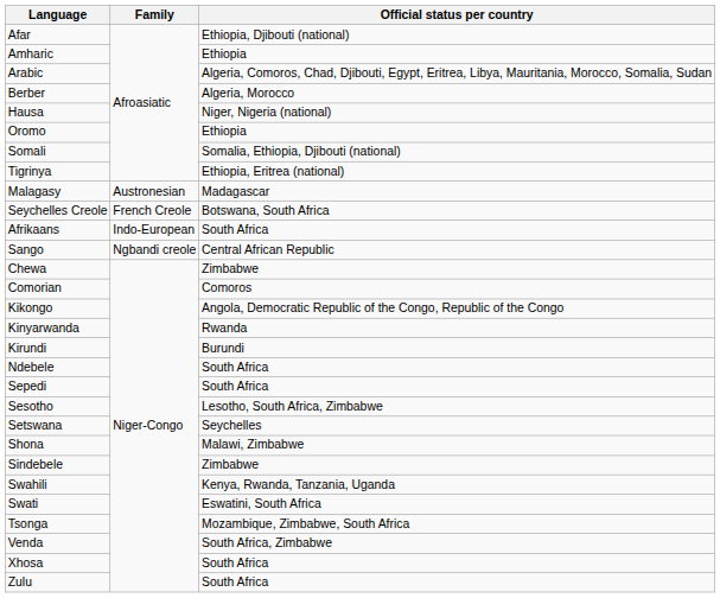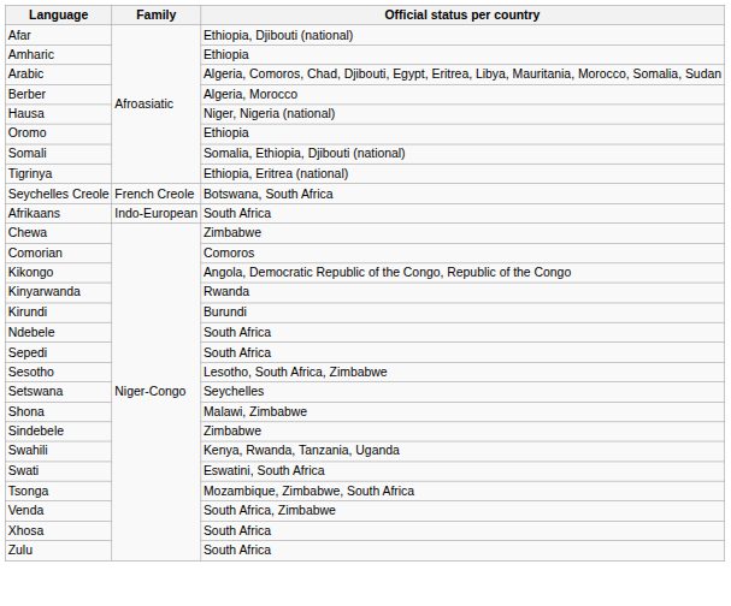- row: Malagasy | Austronesian | Madagascar
- row: Sango | Ngbandi creole | Central African Republic
